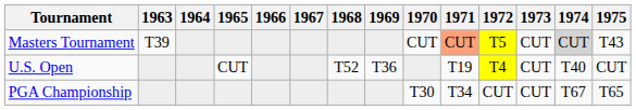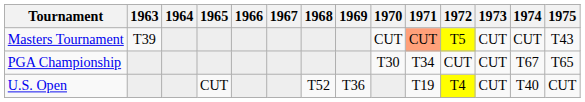Masters Tournament | 1974: lightgrey background -> no background
rows swapped: U.S. Open <-> PGA Championship
